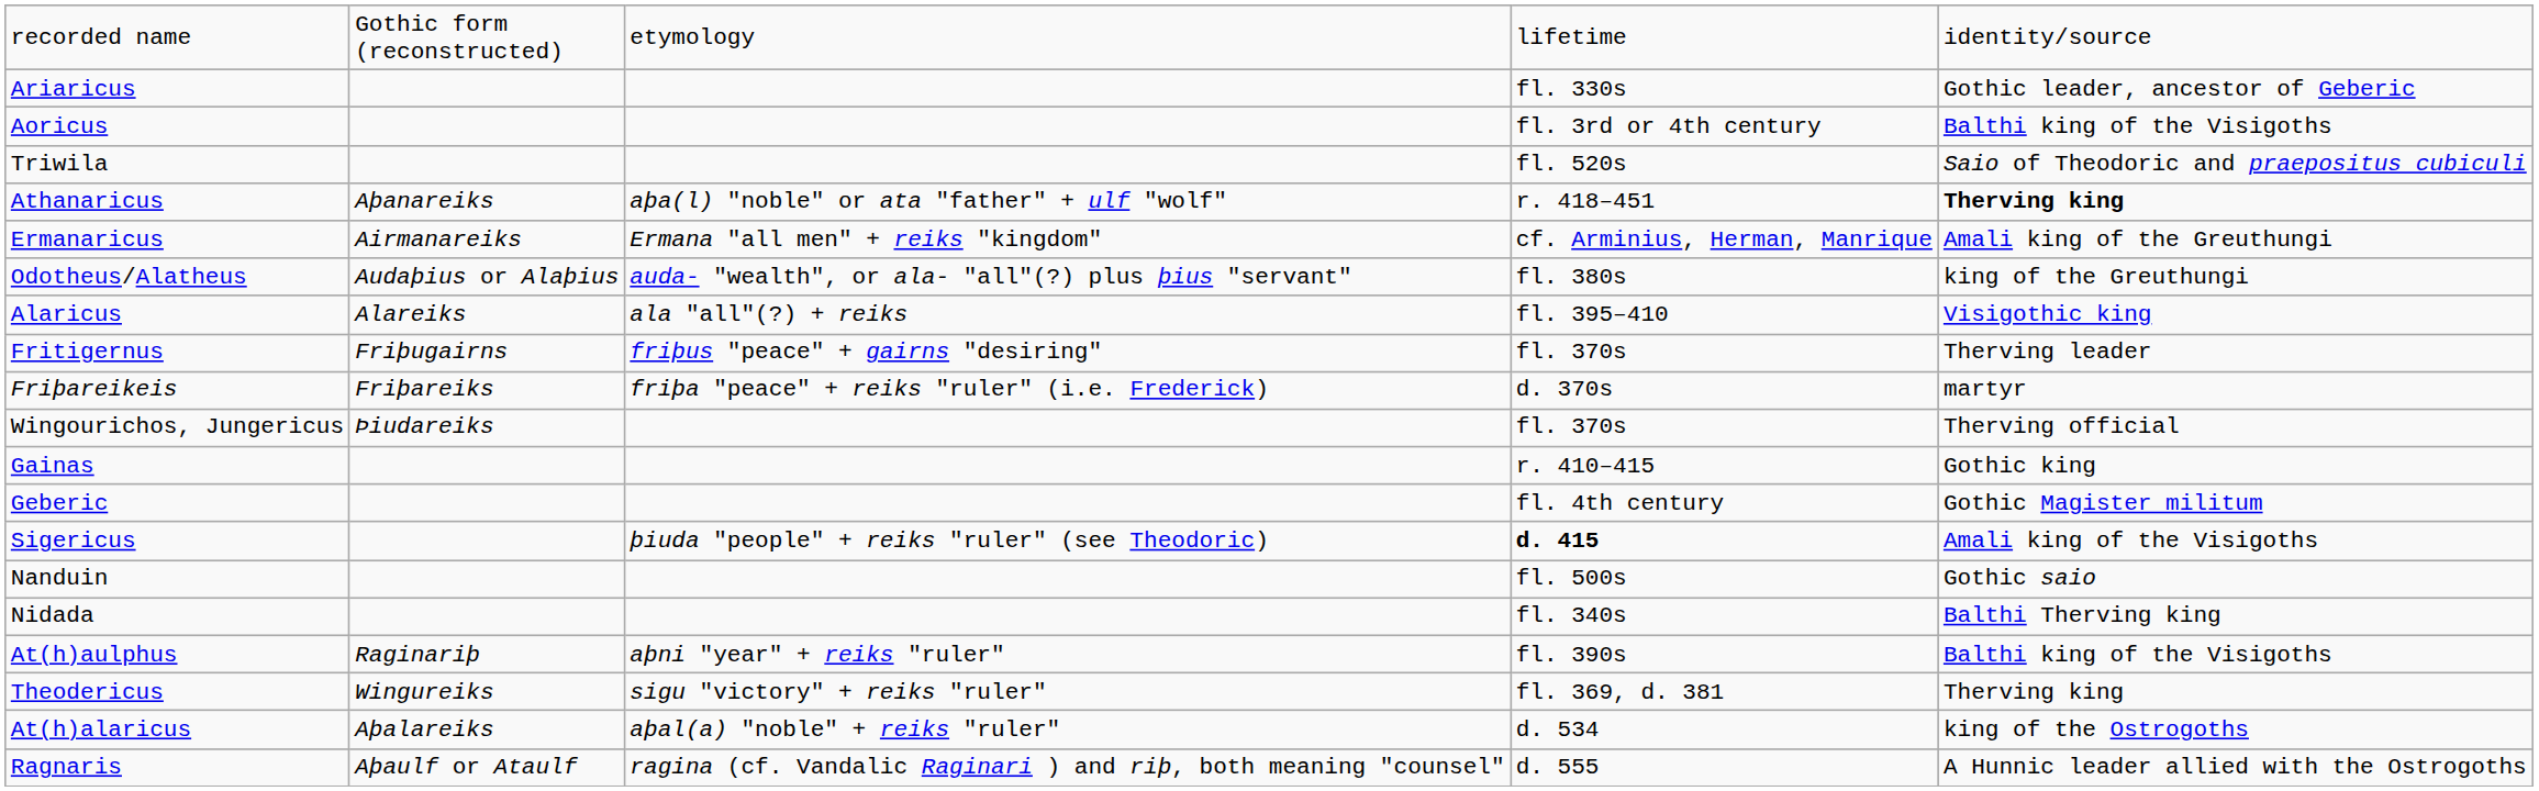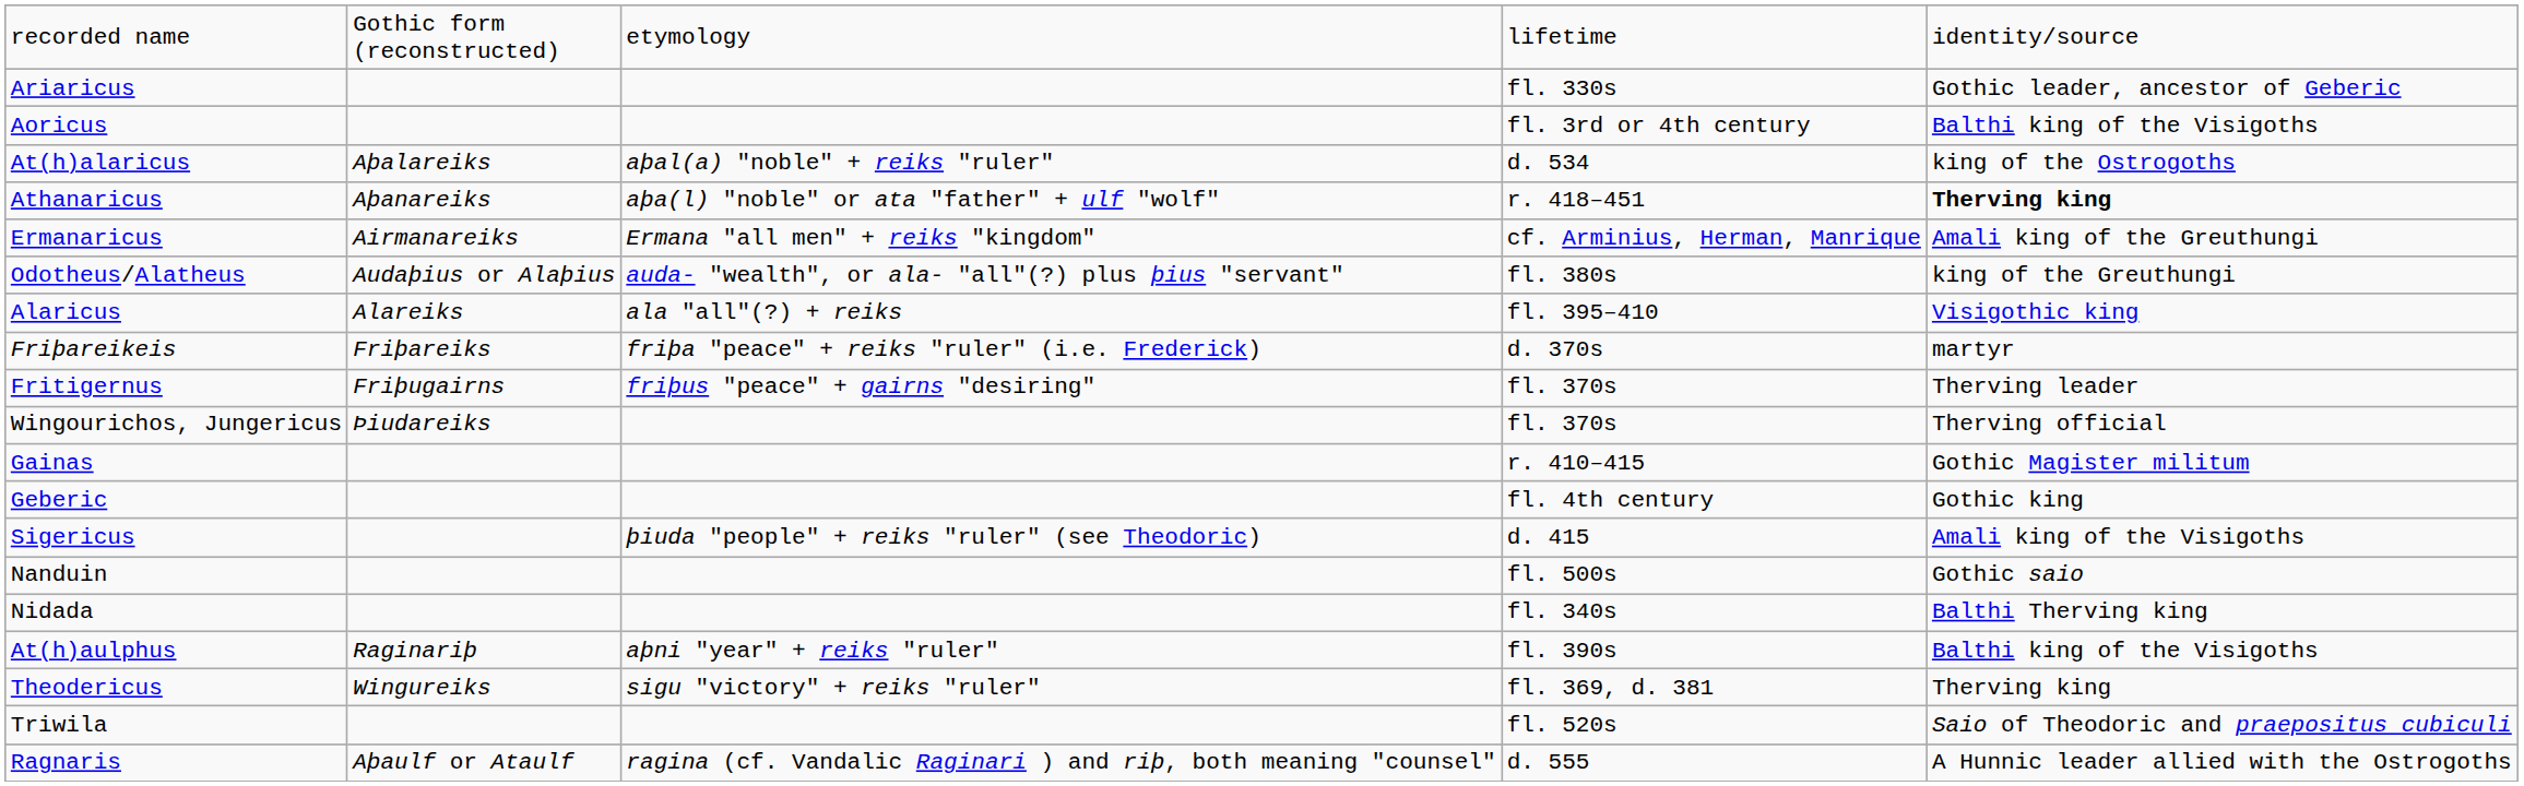rows swapped: At(h)alaricus <-> Triwila
rows swapped: Fritigernus <-> Friþareikeis
Gainas | column 5: Gothic king -> Gothic Magister militum
Geberic | column 5: Gothic Magister militum -> Gothic king
Sigericus | column 4: bold -> normal
